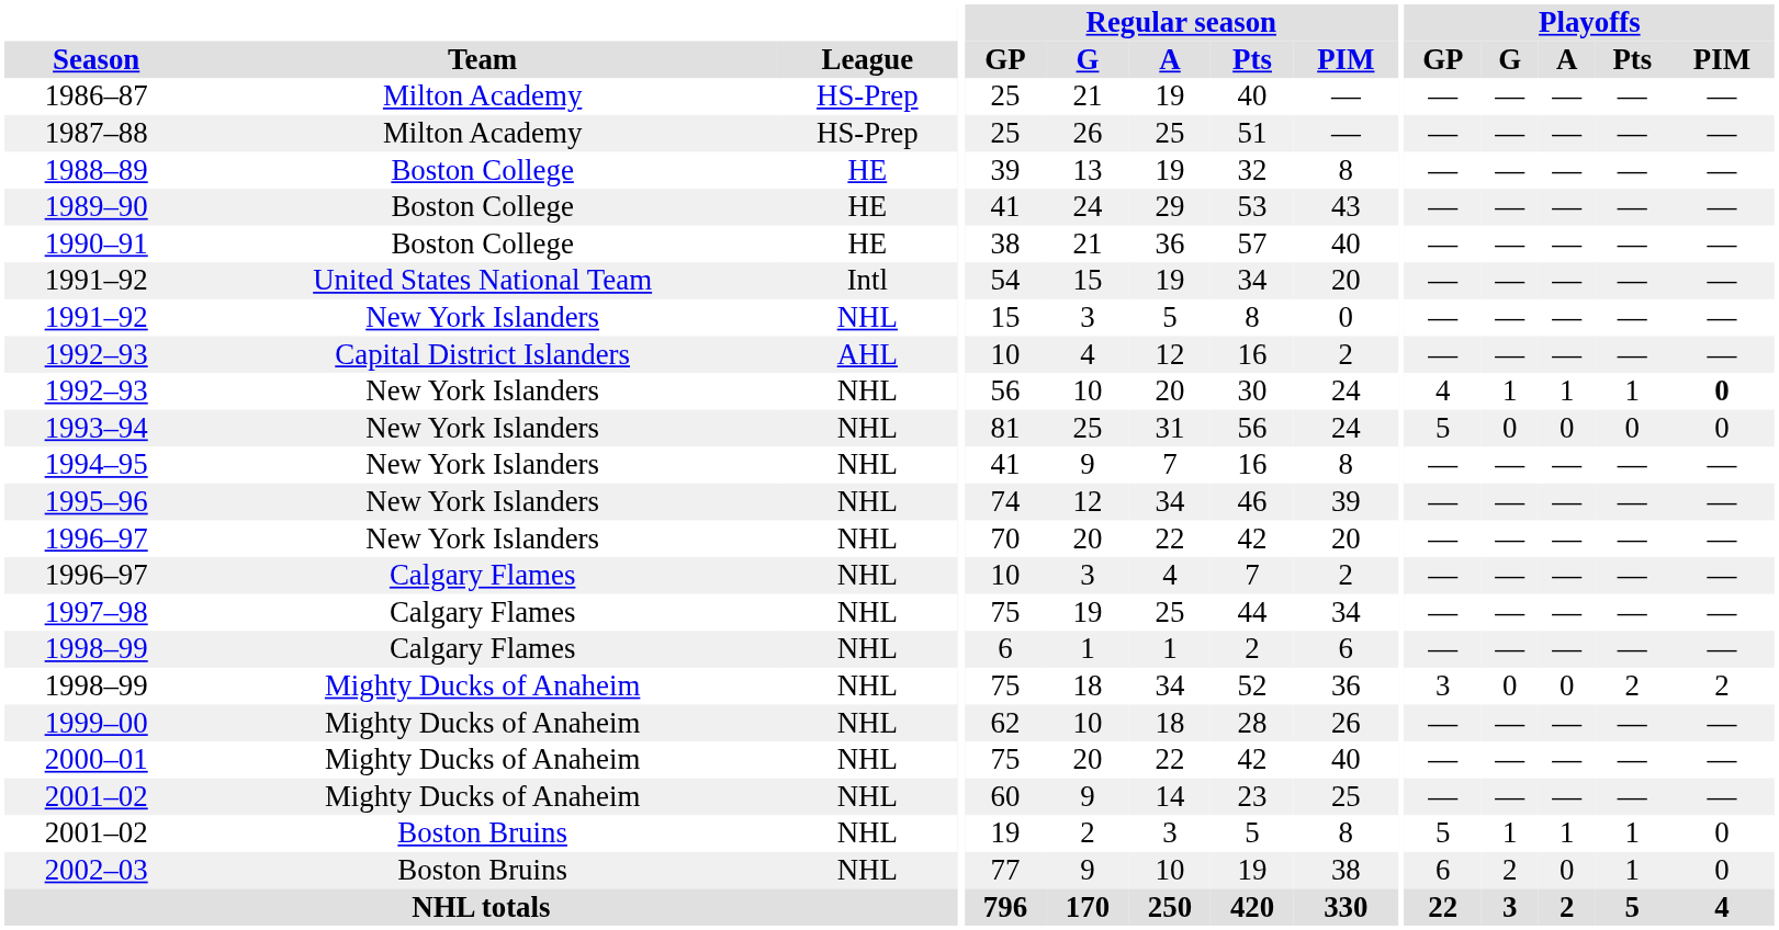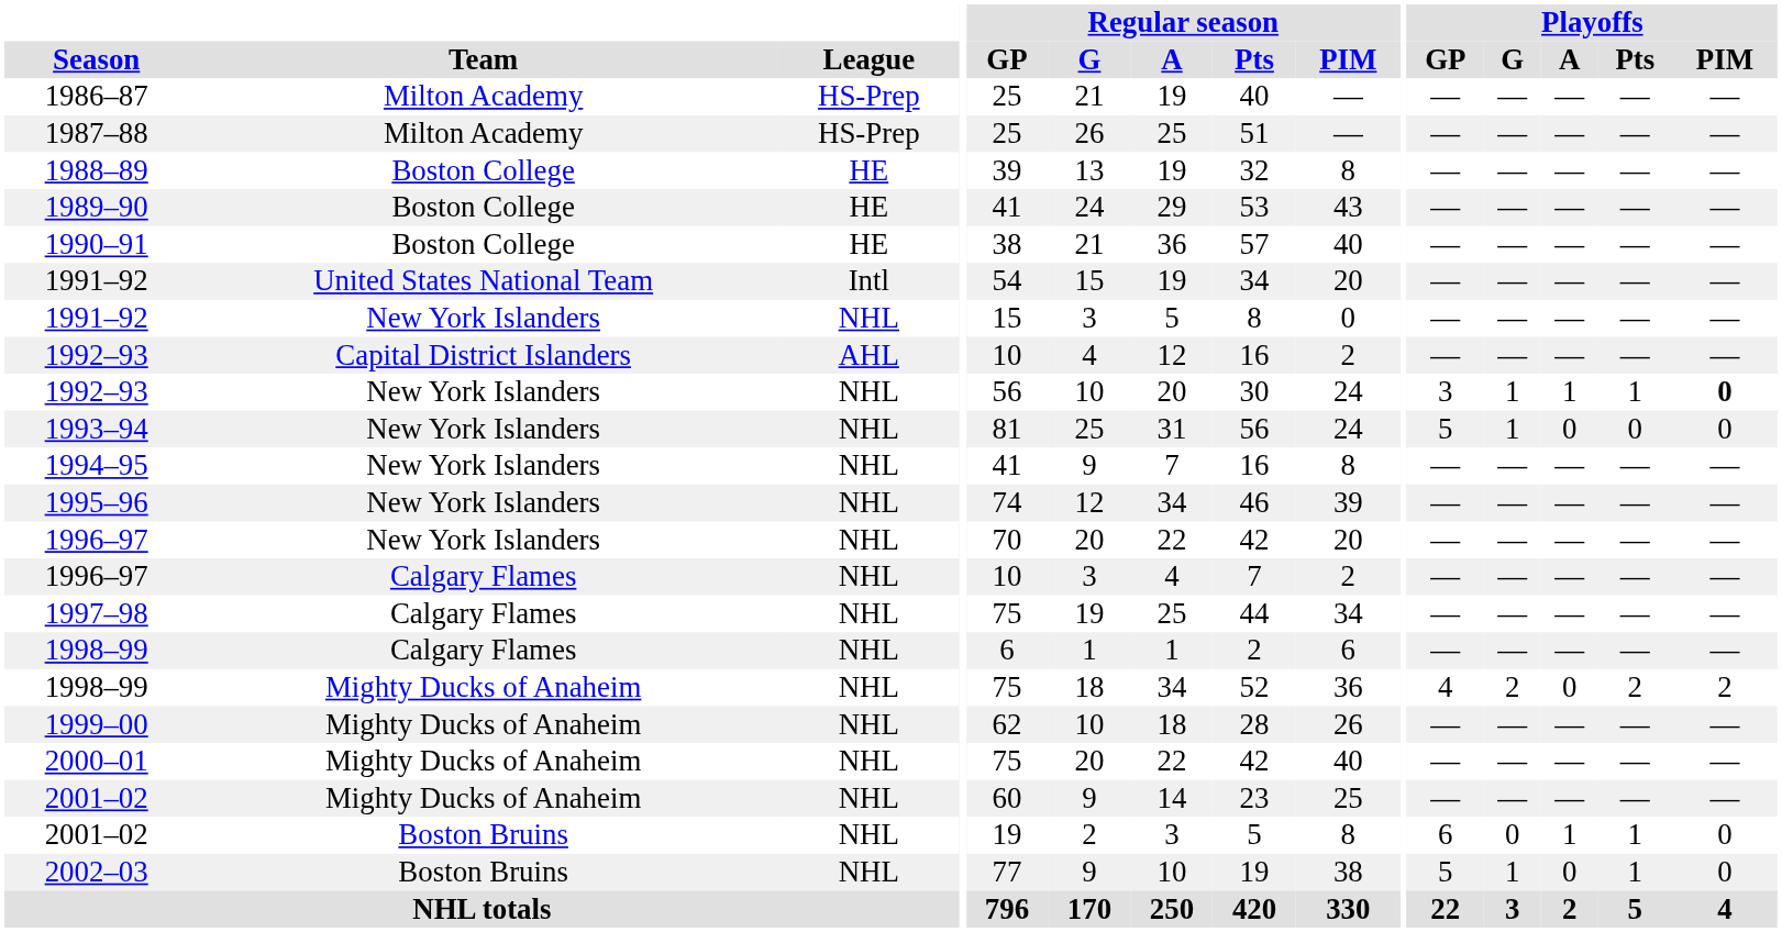1992–93 / New York Islanders | Playoffs / GP: 4 -> 3
1993–94 | Playoffs / G: 0 -> 1
1998–99 / Mighty Ducks of Anaheim | Playoffs / GP: 3 -> 4
1998–99 / Mighty Ducks of Anaheim | Playoffs / G: 0 -> 2
2001–02 / Boston Bruins | Playoffs / GP: 5 -> 6
2001–02 / Boston Bruins | Playoffs / G: 1 -> 0
2002–03 | Playoffs / GP: 6 -> 5
2002–03 | Playoffs / G: 2 -> 1
